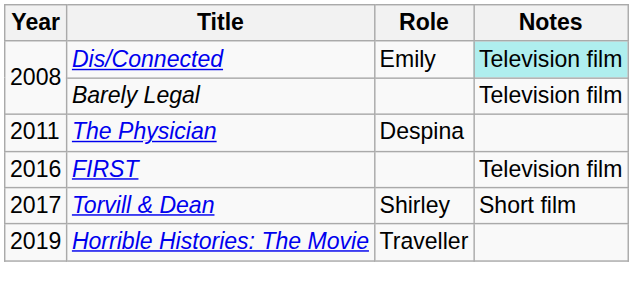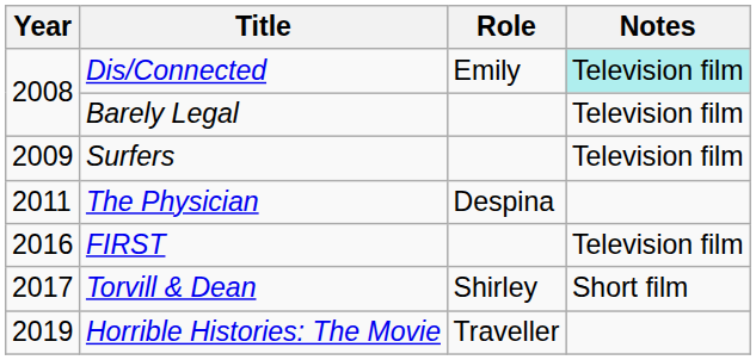+ row: 2009 | Surfers | Television film
